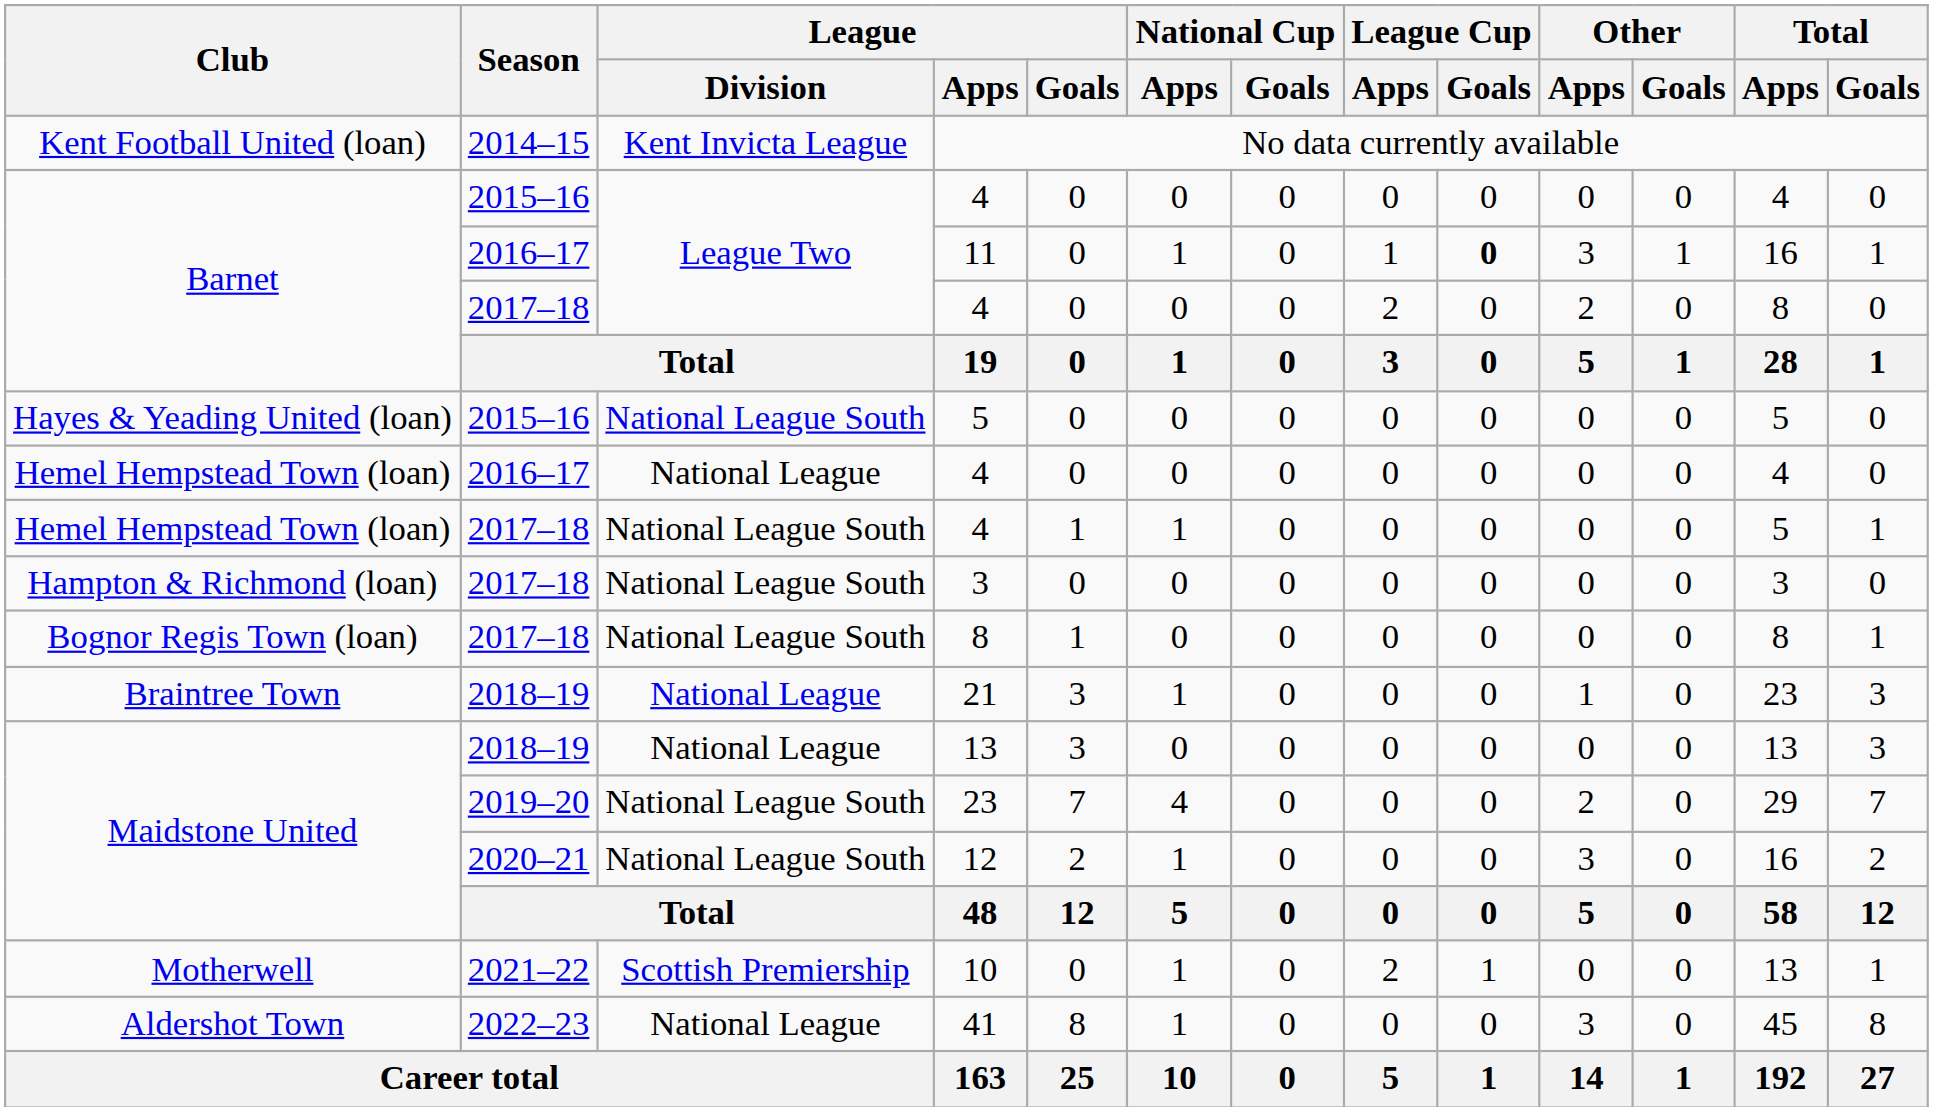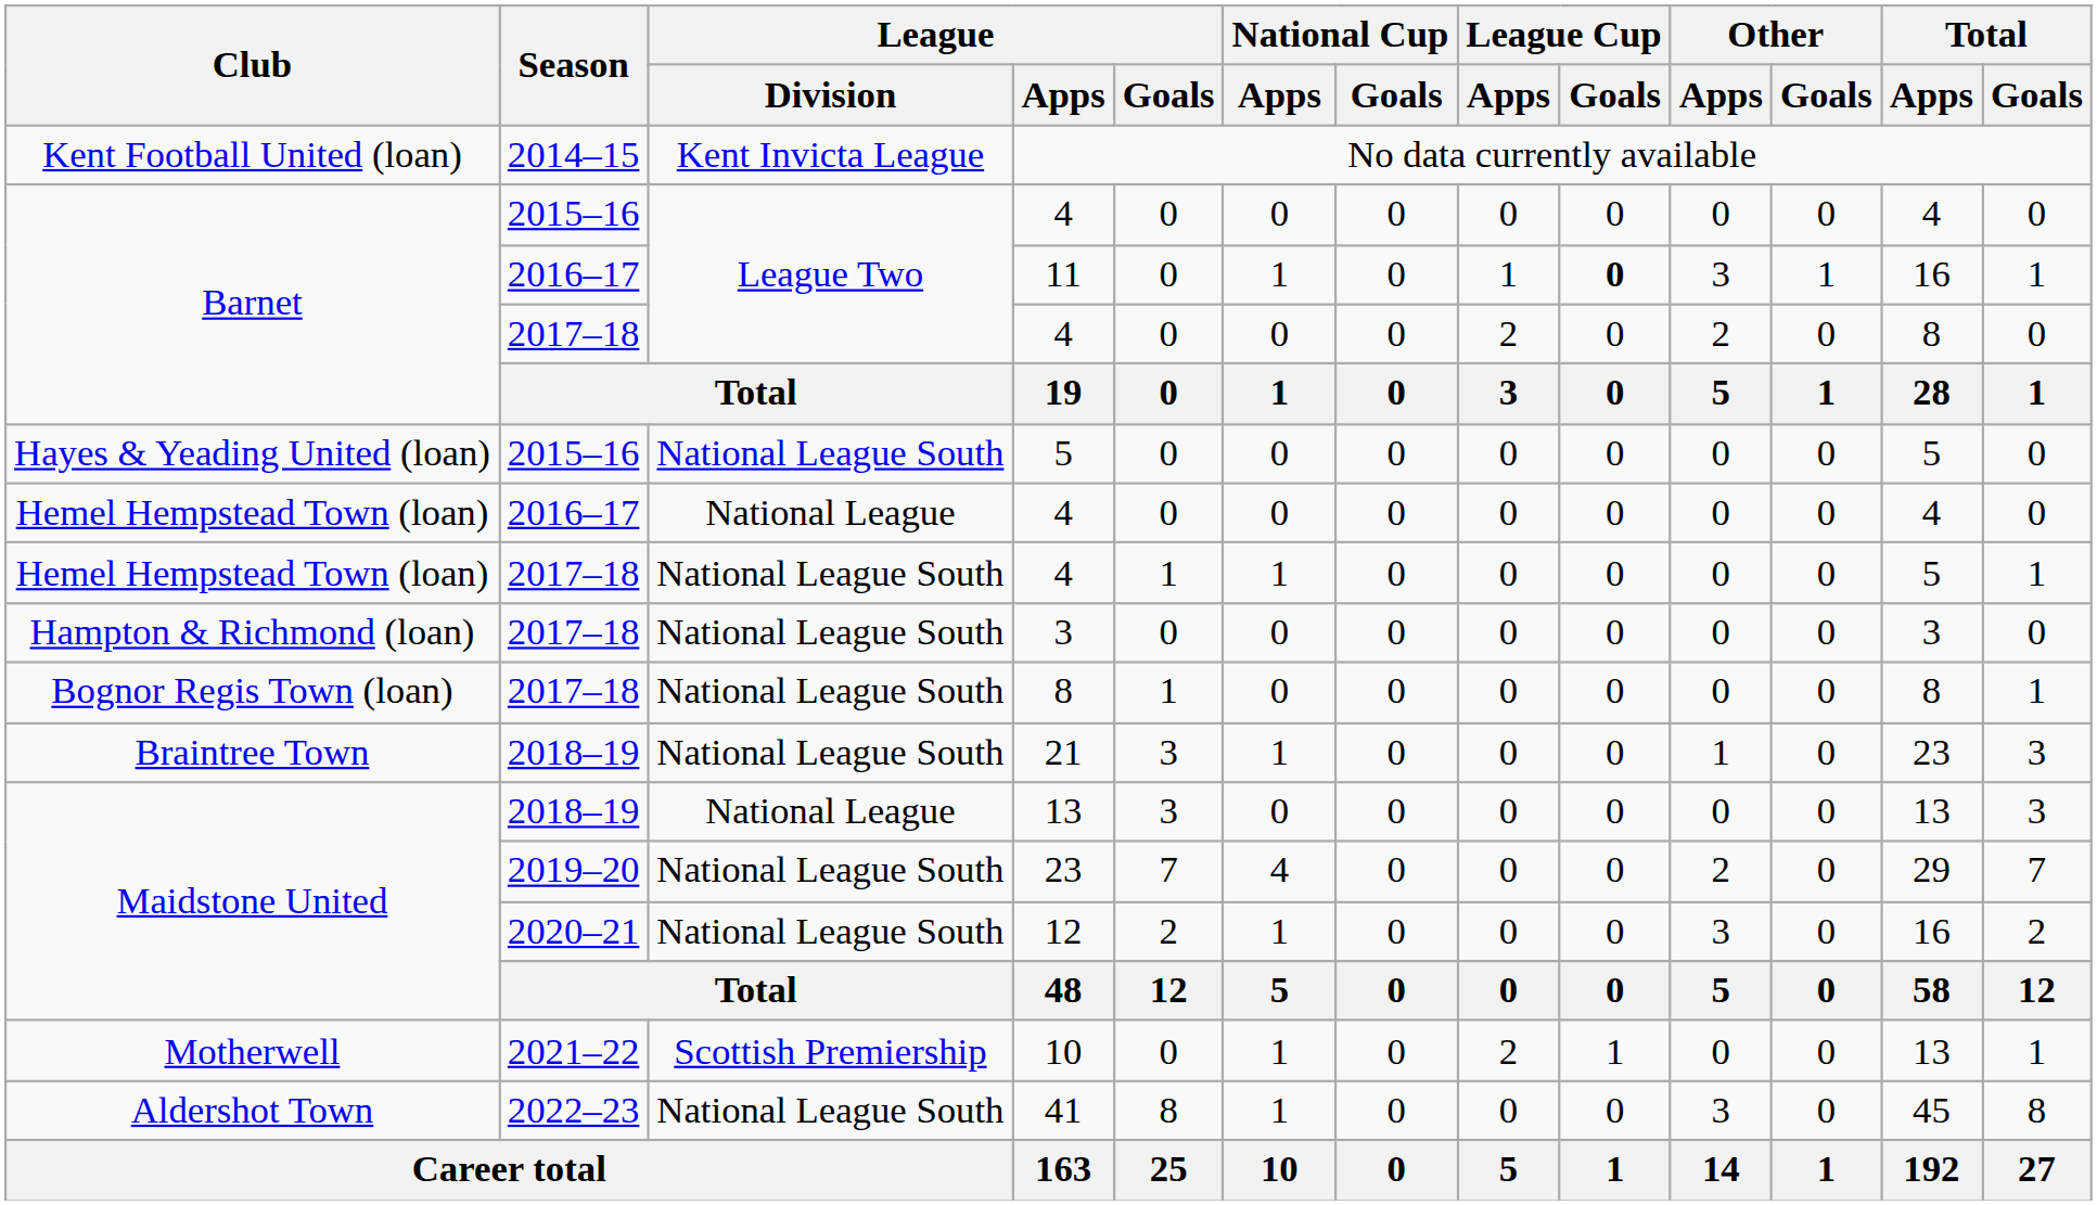21 | League / Division: National League -> National League South
41 | League / Division: National League -> National League South
